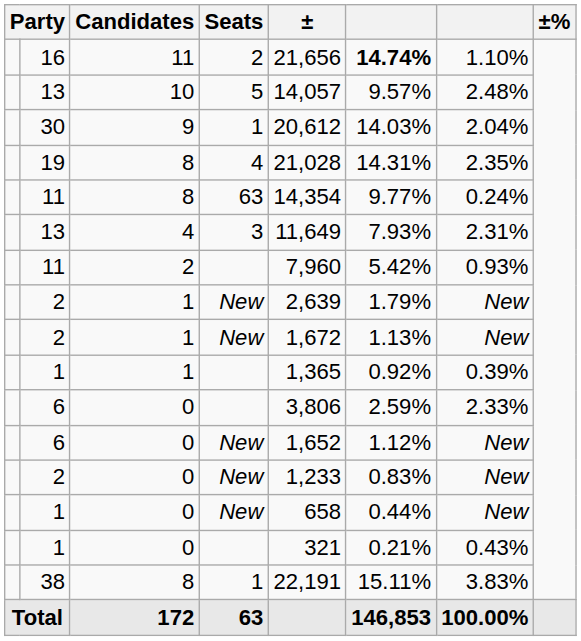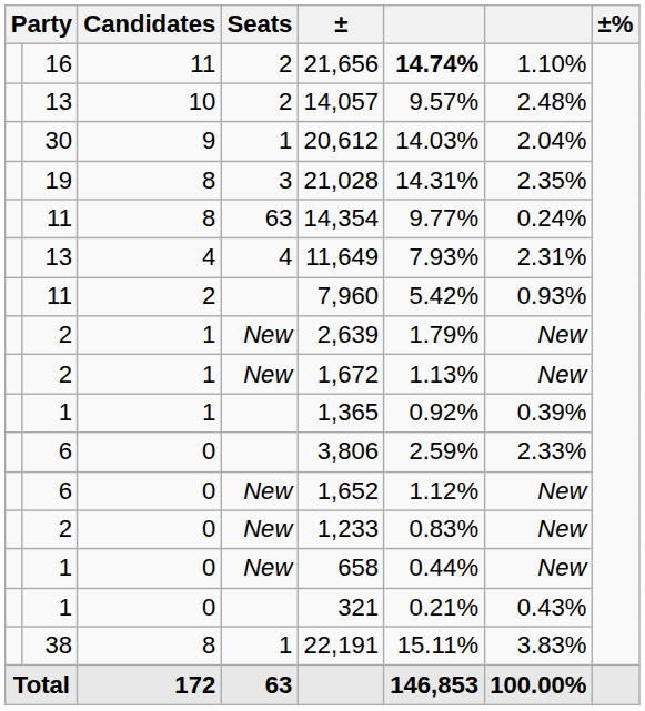13 / 10 | Seats: 5 -> 2
19 | Seats: 4 -> 3
13 / 4 | Seats: 3 -> 4
